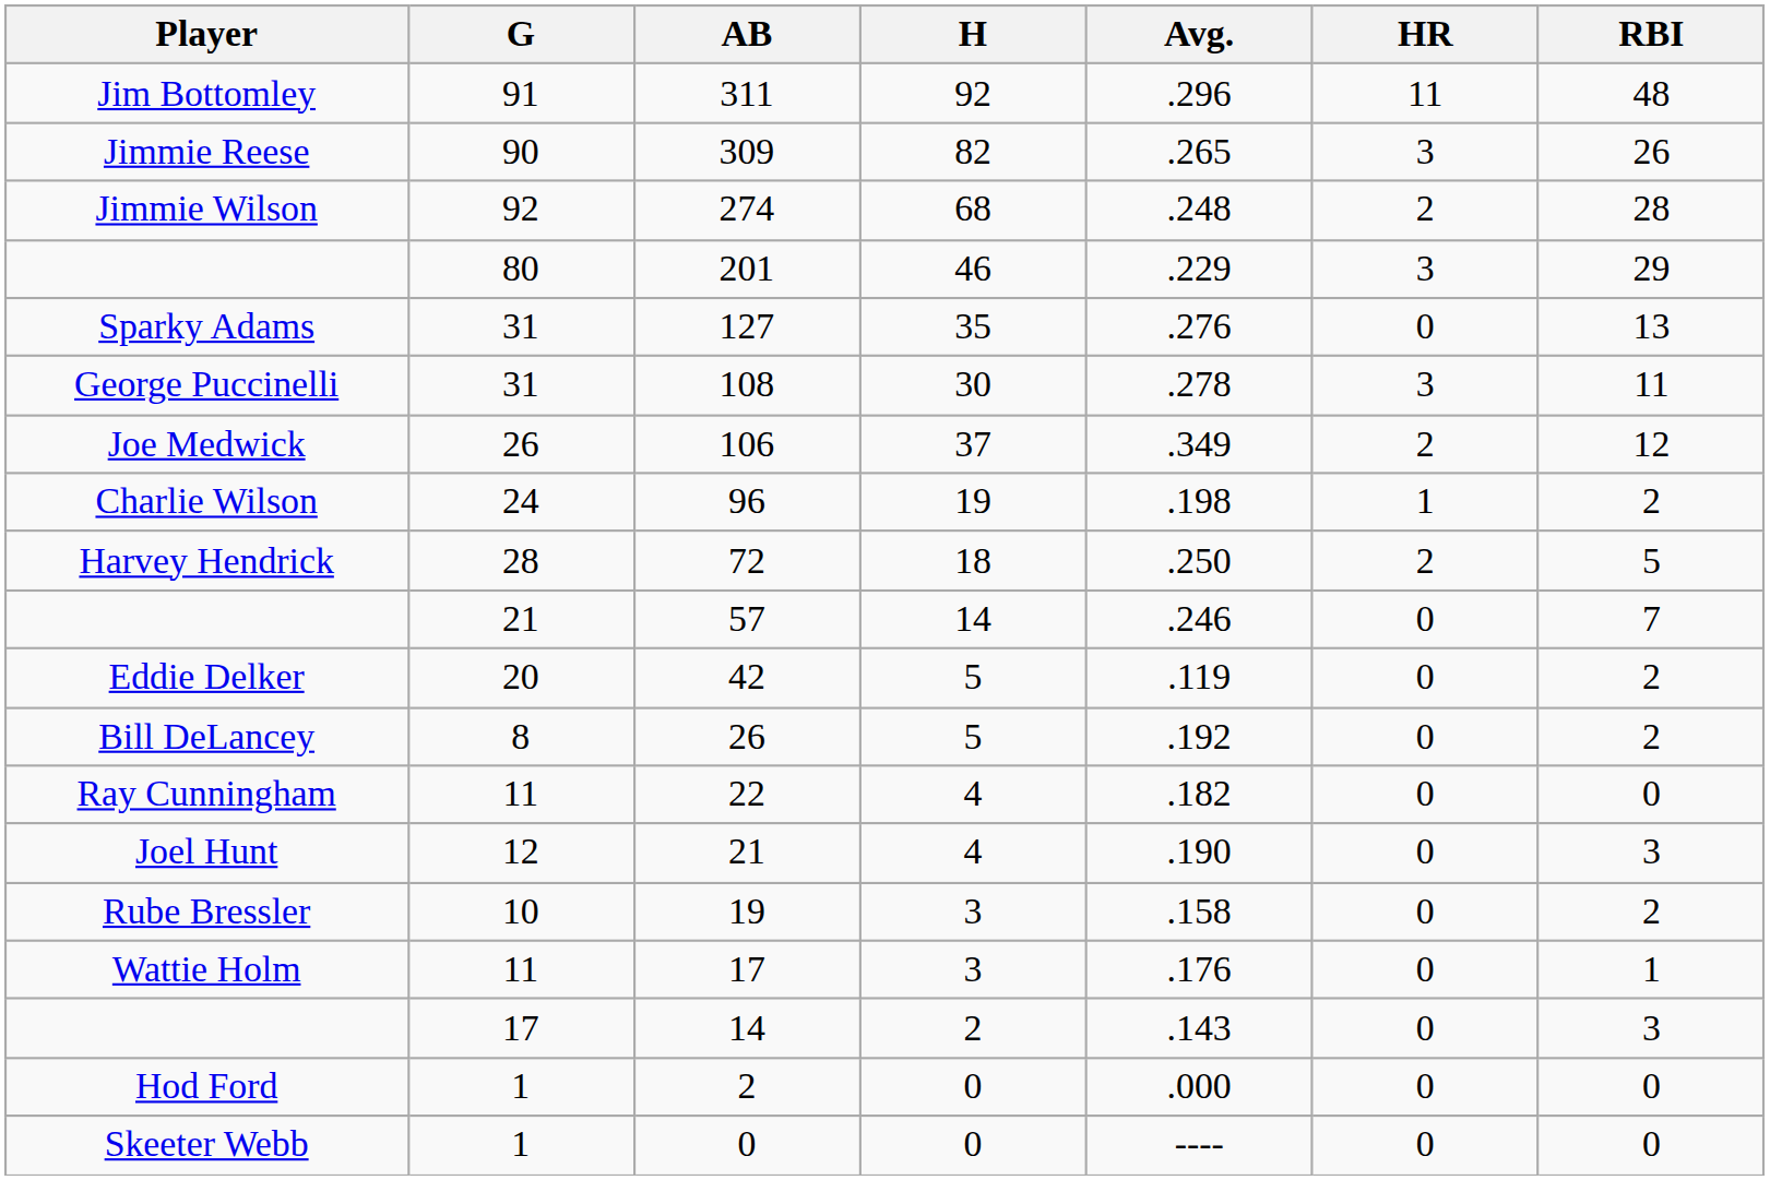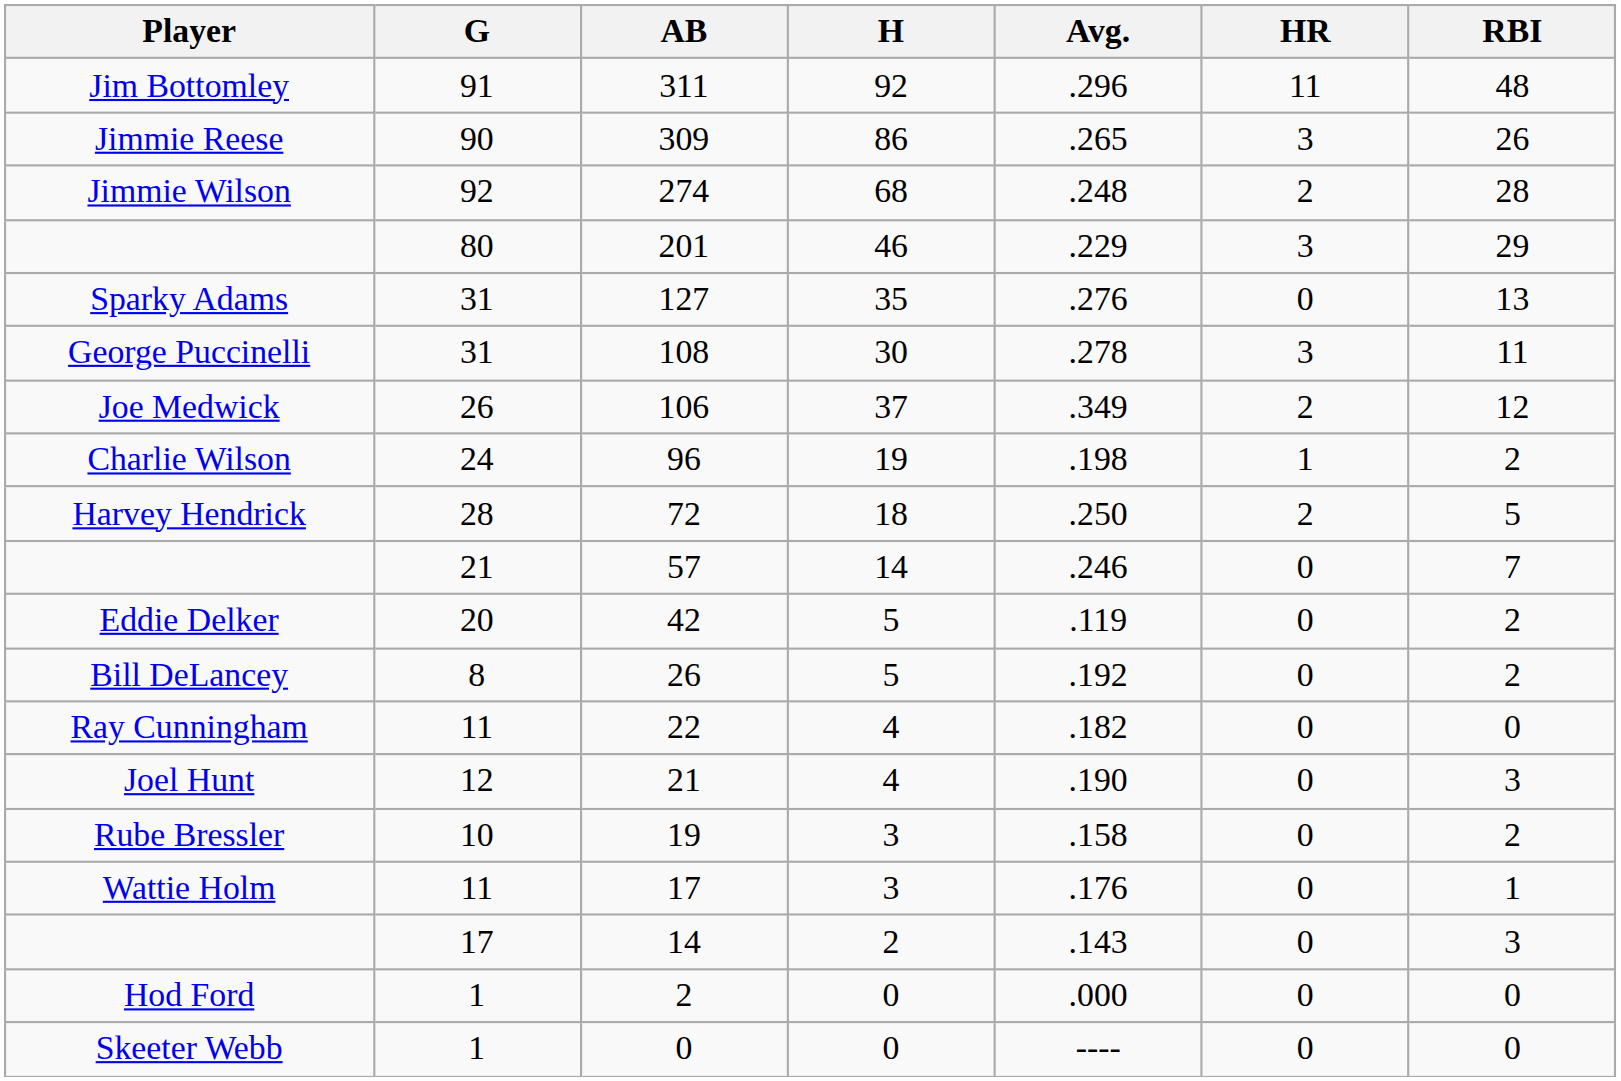309 | H: 82 -> 86
